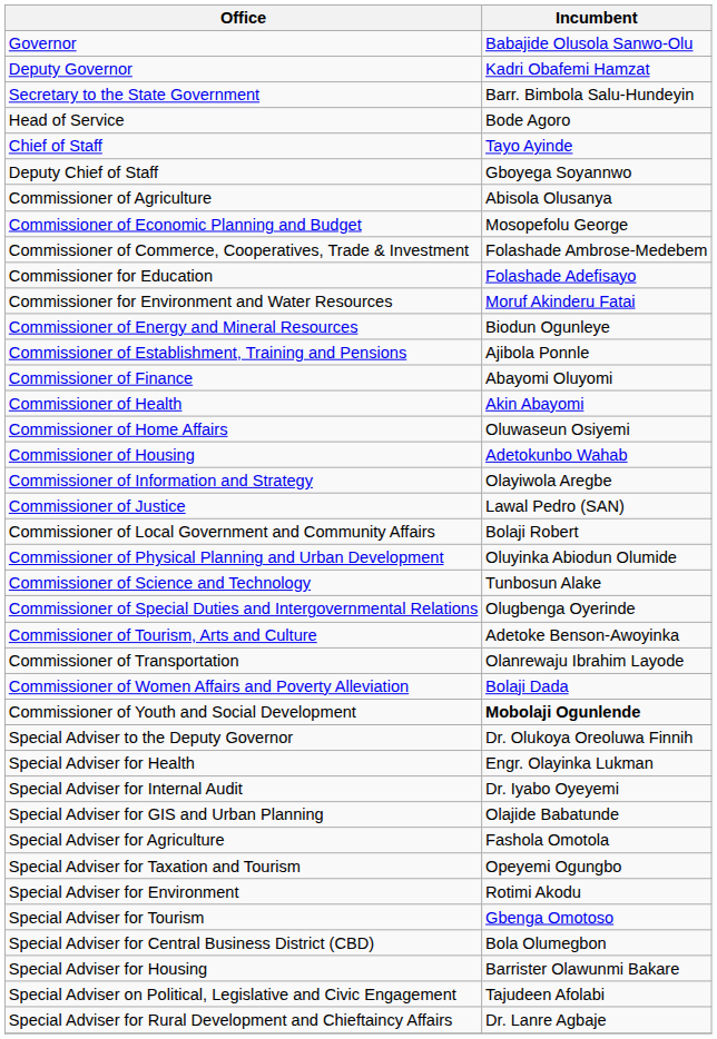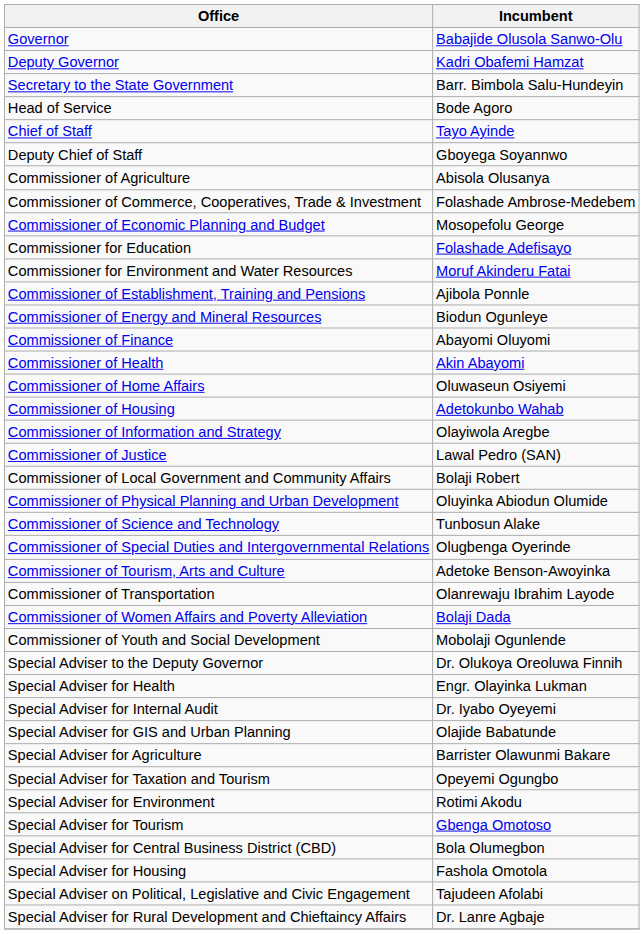rows swapped: Commissioner of Commerce, Cooperatives, Trade & Investment <-> Commissioner of Economic Planning and Budget
rows swapped: Commissioner of Energy and Mineral Resources <-> Commissioner of Establishment, Training and Pensions
Commissioner of Youth and Social Development | Incumbent: bold -> normal
Special Adviser for Agriculture | Incumbent: Fashola Omotola -> Barrister Olawunmi Bakare
Special Adviser for Housing | Incumbent: Barrister Olawunmi Bakare -> Fashola Omotola
